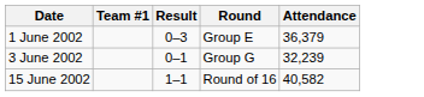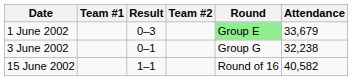+ column: Team #2
1 June 2002 | Round: no background -> lightgreen background
1 June 2002 | Attendance: 36,379 -> 33,679
3 June 2002 | Attendance: 32,239 -> 32,238
